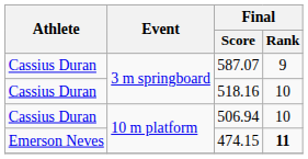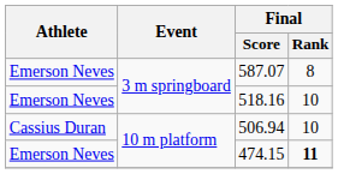587.07 | Athlete: Cassius Duran -> Emerson Neves
587.07 | Final / Rank: 9 -> 8
518.16 | Athlete: Cassius Duran -> Emerson Neves
